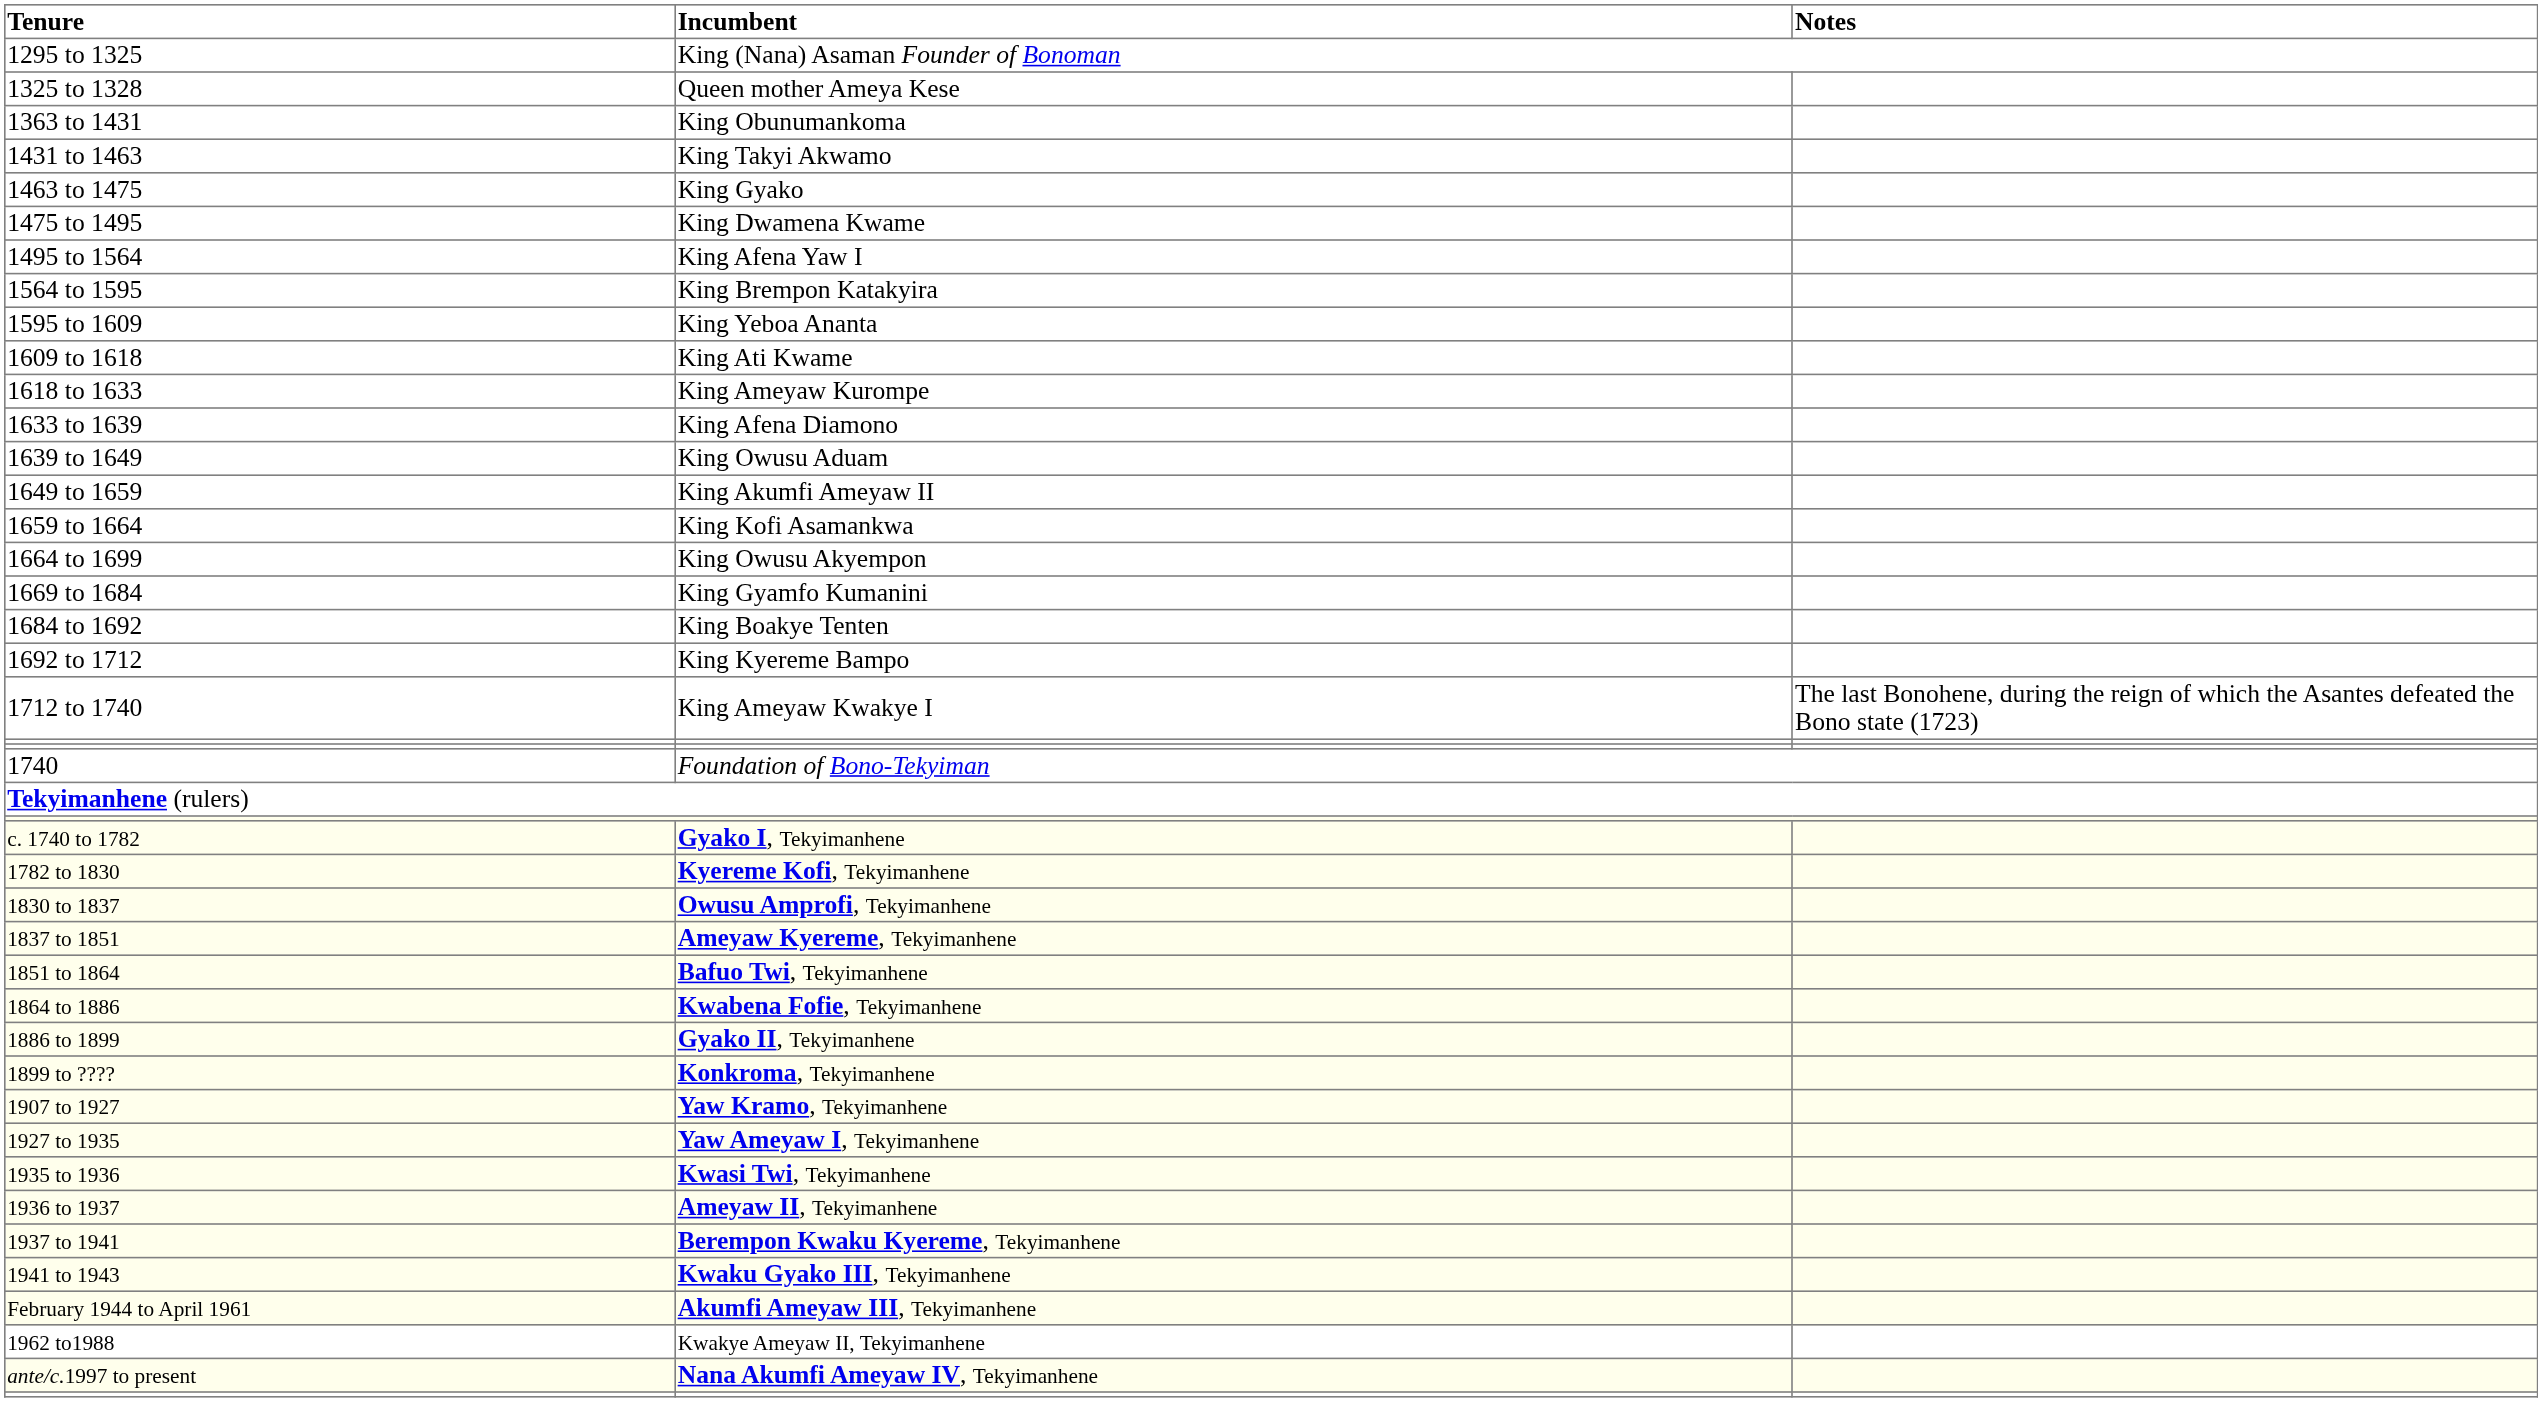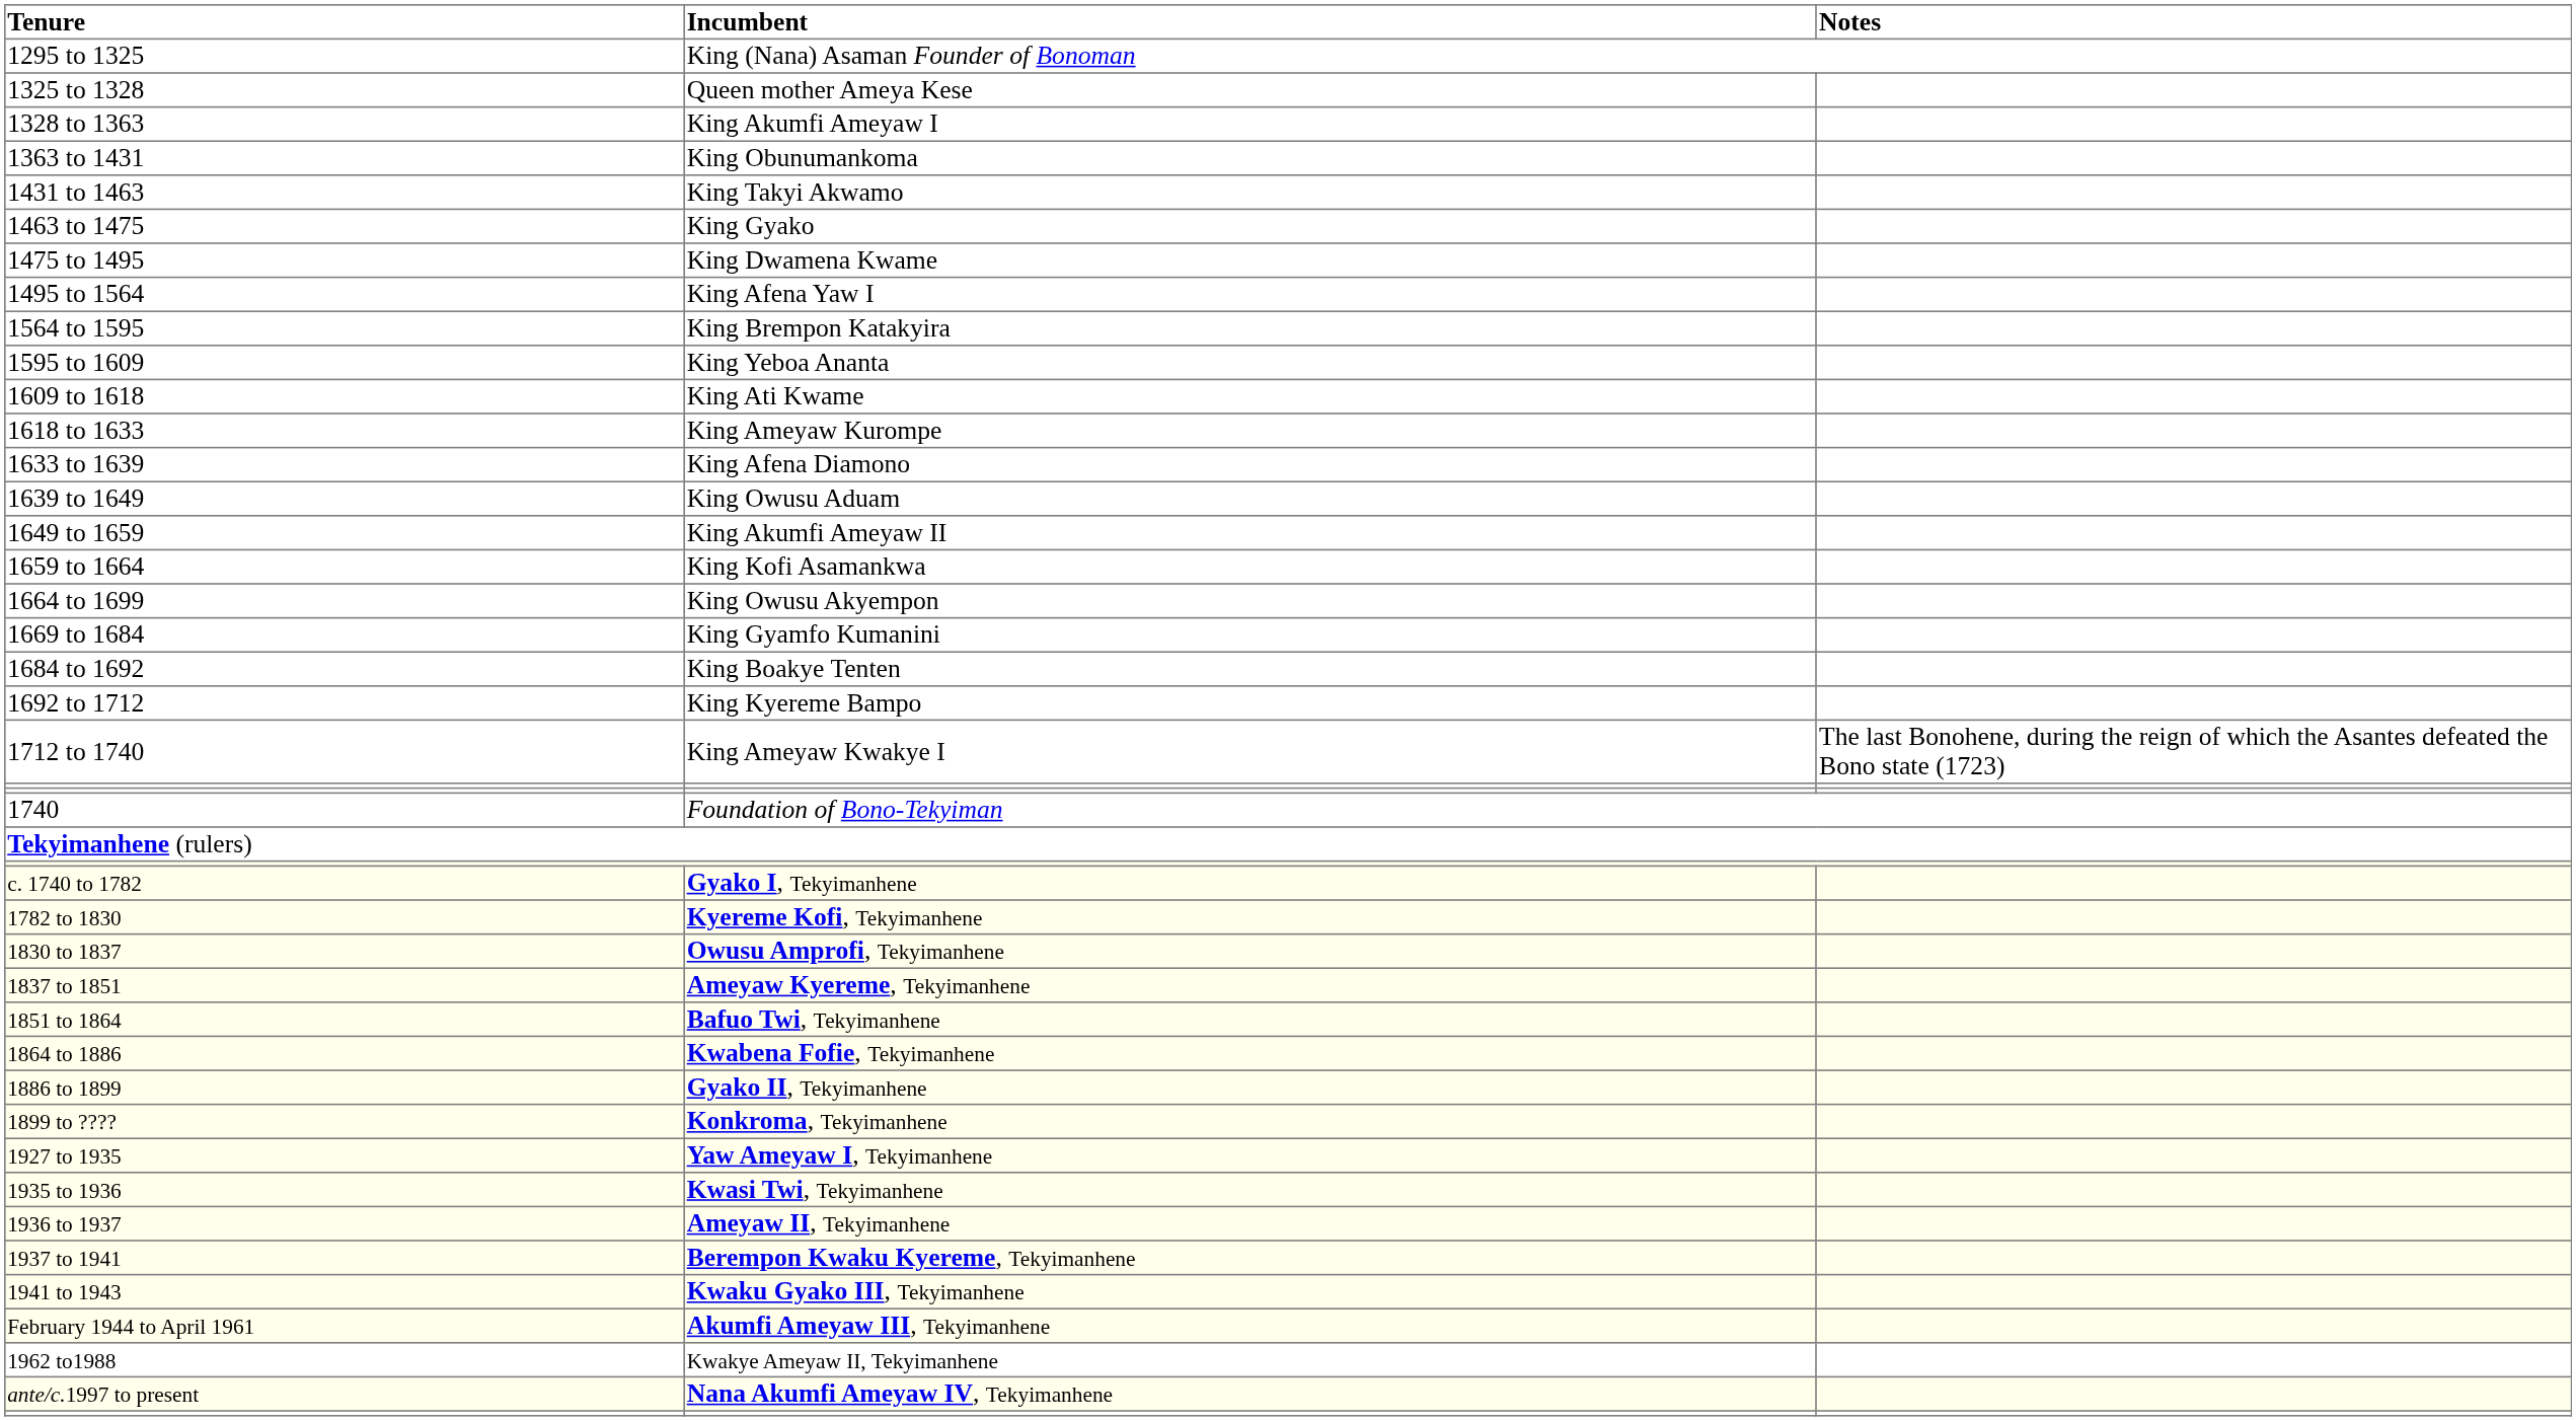+ row: 1328 to 1363 | King Akumfi Ameyaw I
- row: 1907 to 1927 | Yaw Kramo, Tekyimanhene
